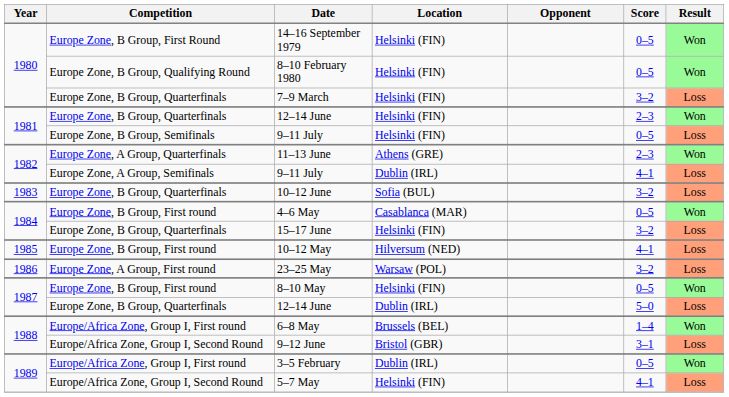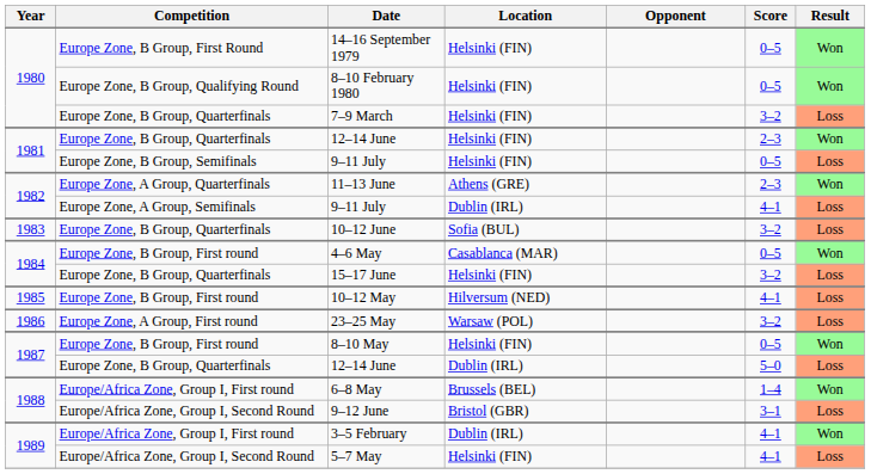3–5 February | Score: 0–5 -> 4–1
